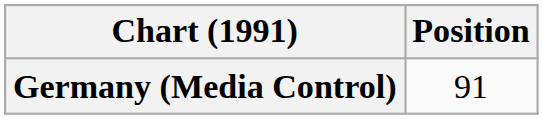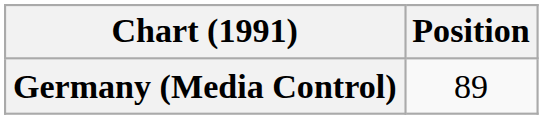Germany (Media Control) | Position: 91 -> 89
